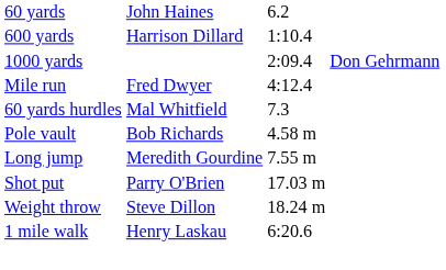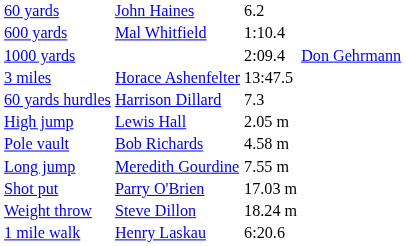600 yards | column 2: Harrison Dillard -> Mal Whitfield
- row: Mile run | Fred Dwyer | 4:12.4
+ row: 3 miles | Horace Ashenfelter | 13:47.5
60 yards hurdles | column 2: Mal Whitfield -> Harrison Dillard
+ row: High jump | Lewis Hall | 2.05 m
